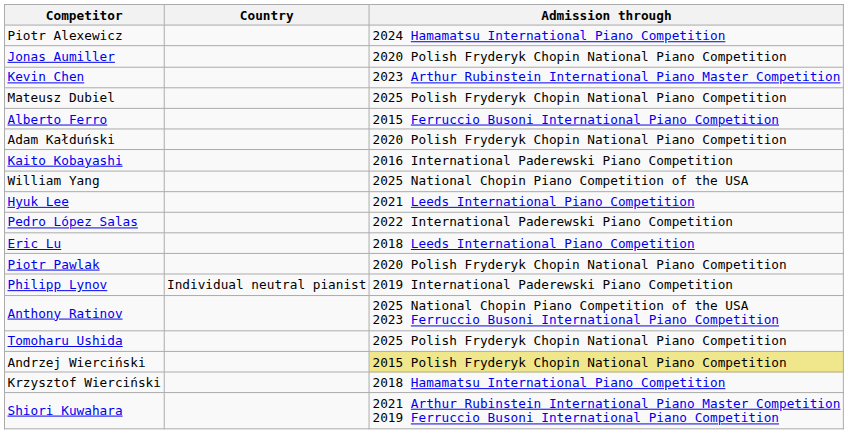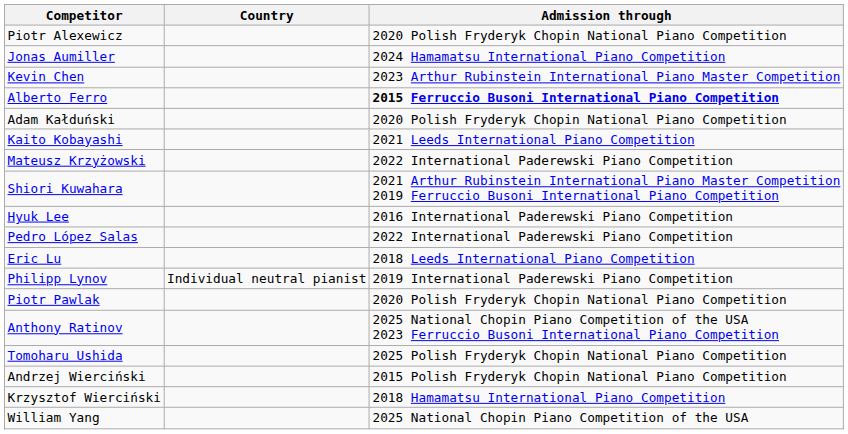Piotr Alexewicz | Admission through: 2024 Hamamatsu International Piano Competition -> 2020 Polish Fryderyk Chopin National Piano Competition
Jonas Aumiller | Admission through: 2020 Polish Fryderyk Chopin National Piano Competition -> 2024 Hamamatsu International Piano Competition
- row: Mateusz Dubiel | 2025 Polish Fryderyk Chopin National Piano Competition
Alberto Ferro | Admission through: normal -> bold
Kaito Kobayashi | Admission through: 2016 International Paderewski Piano Competition -> 2021 Leeds International Piano Competition
+ row: Mateusz Krzyżowski | 2022 International Paderewski Piano Competition
rows swapped: Shiori Kuwahara <-> William Yang
Hyuk Lee | Admission through: 2021 Leeds International Piano Competition -> 2016 International Paderewski Piano Competition
rows swapped: Philipp Lynov <-> Piotr Pawlak
Andrzej Wierciński | Admission through: khaki background -> no background
